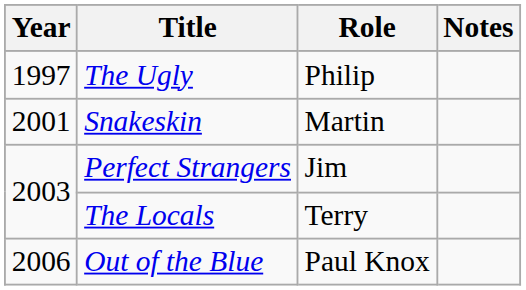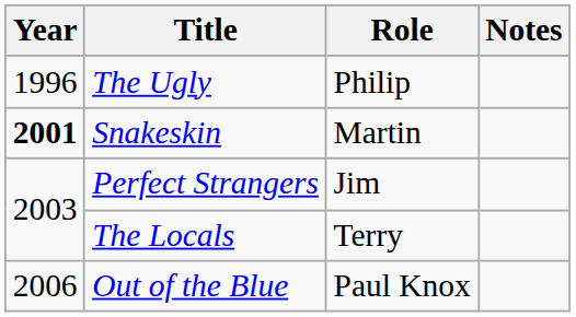The Ugly | Year: 1997 -> 1996
Snakeskin | Year: normal -> bold
